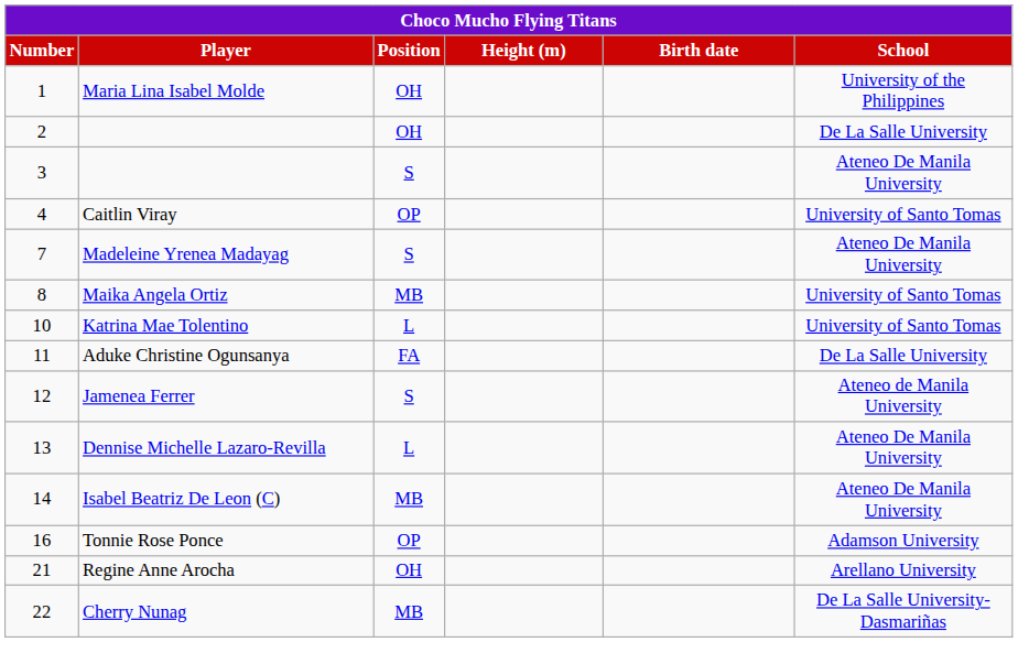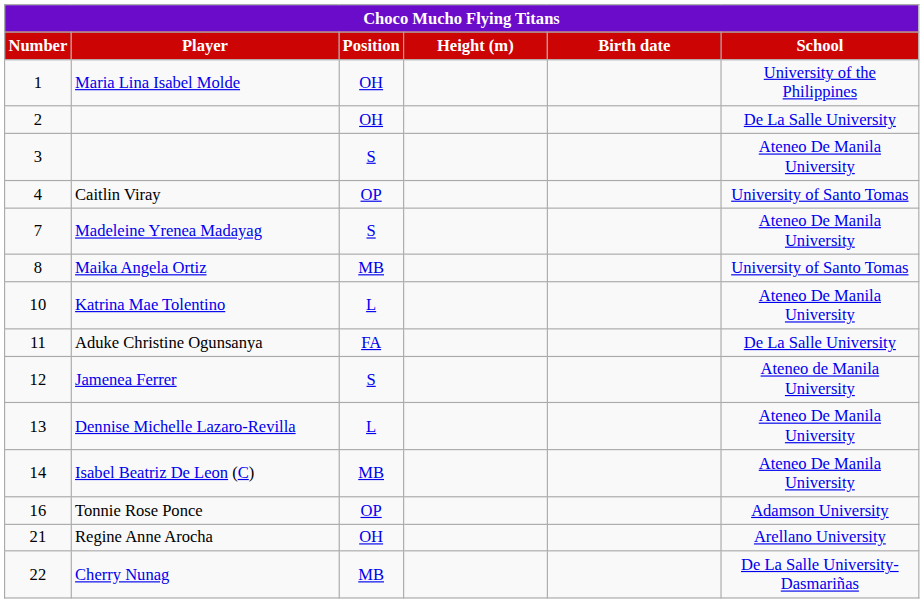Katrina Mae Tolentino | School: University of Santo Tomas -> Ateneo De Manila University
